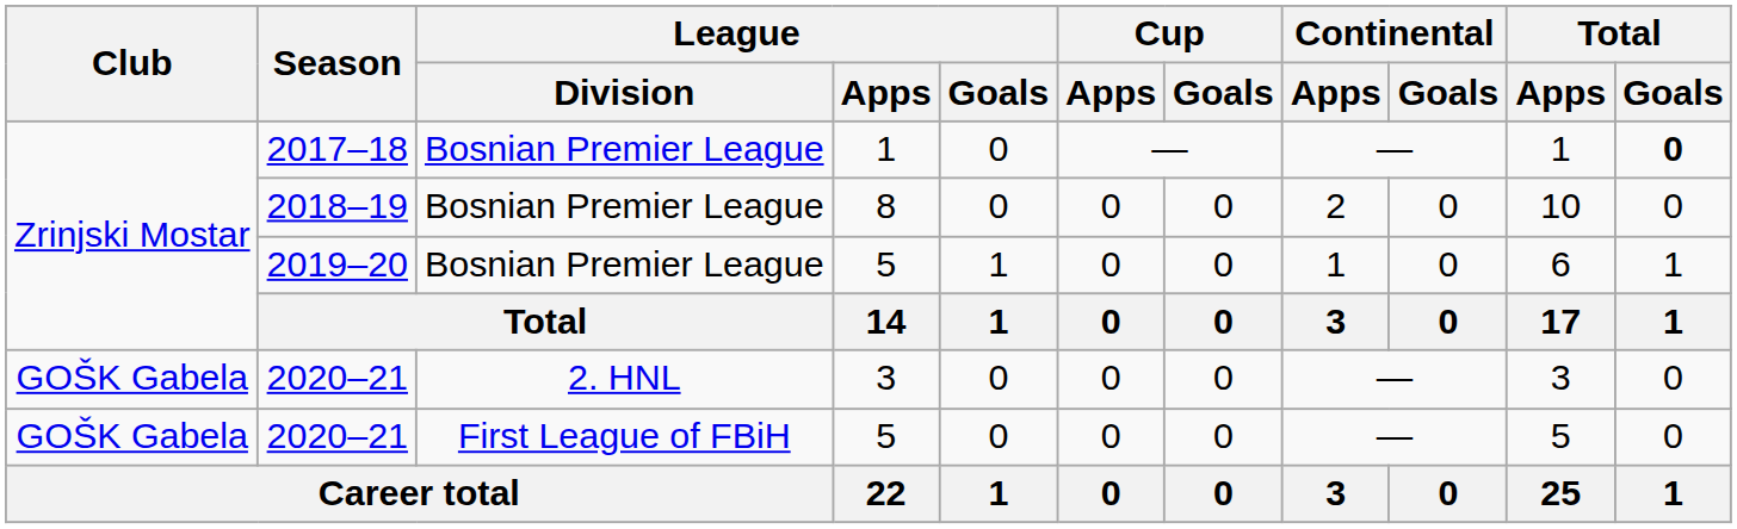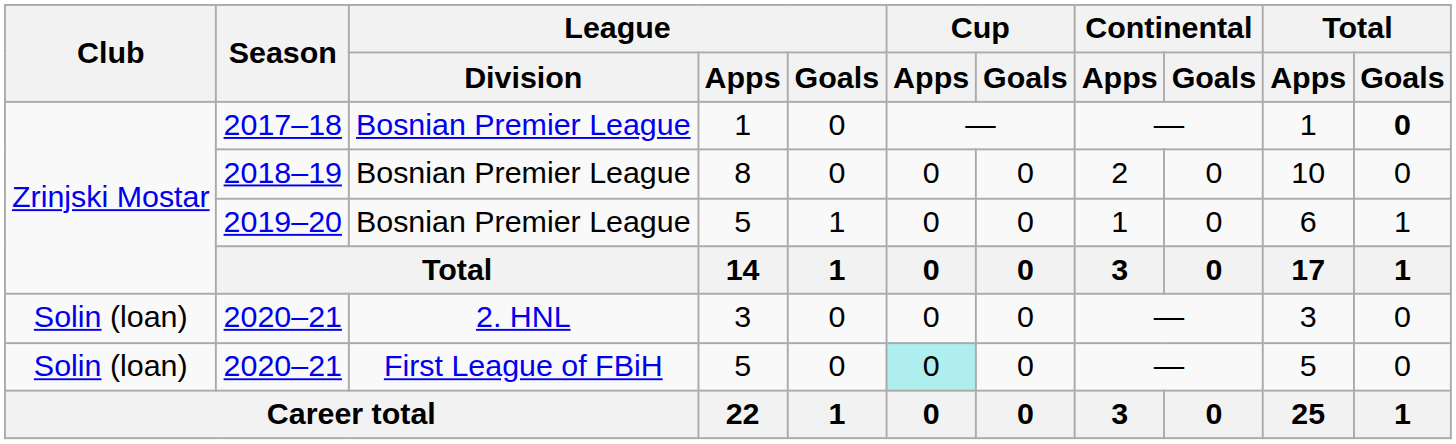2020–21 / 3 | Club: GOŠK Gabela -> Solin (loan)
2020–21 / 5 | Club: GOŠK Gabela -> Solin (loan)
2020–21 / 5 | Cup / Apps: no background -> paleturquoise background
